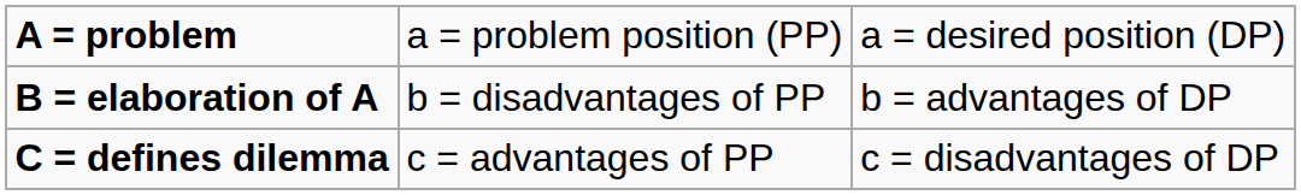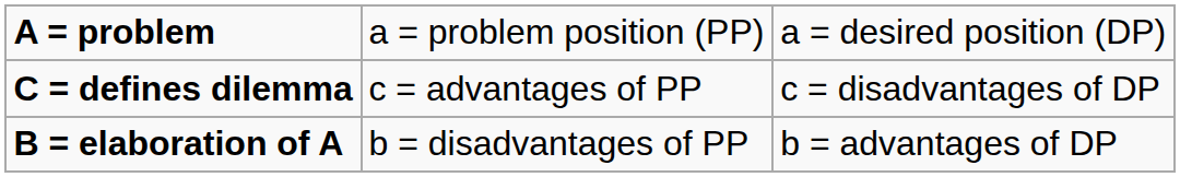rows swapped: B = elaboration of A <-> C = defines dilemma
